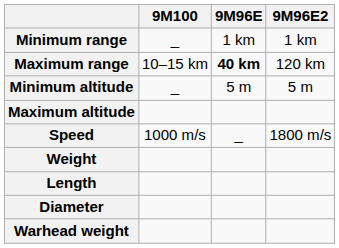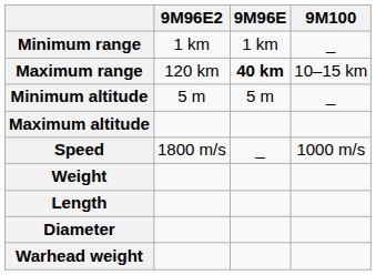columns swapped: 9M96E2 <-> 9M100
